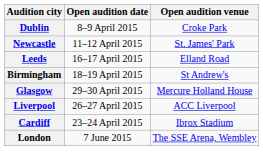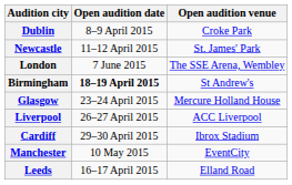rows swapped: Leeds <-> London
Birmingham | Open audition date: normal -> bold
Glasgow | Open audition date: 29–30 April 2015 -> 23–24 April 2015
Cardiff | Open audition date: 23–24 April 2015 -> 29–30 April 2015
+ row: Manchester | 10 May 2015 | EventCity
